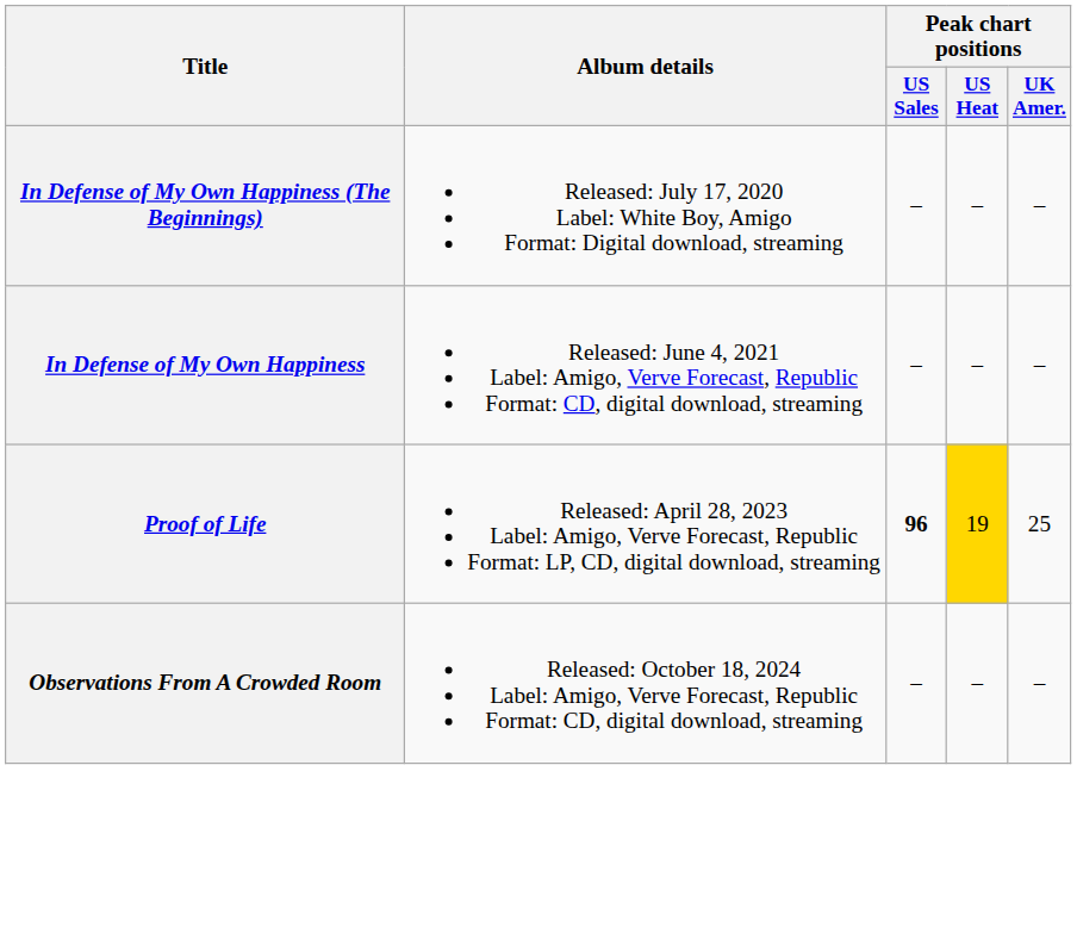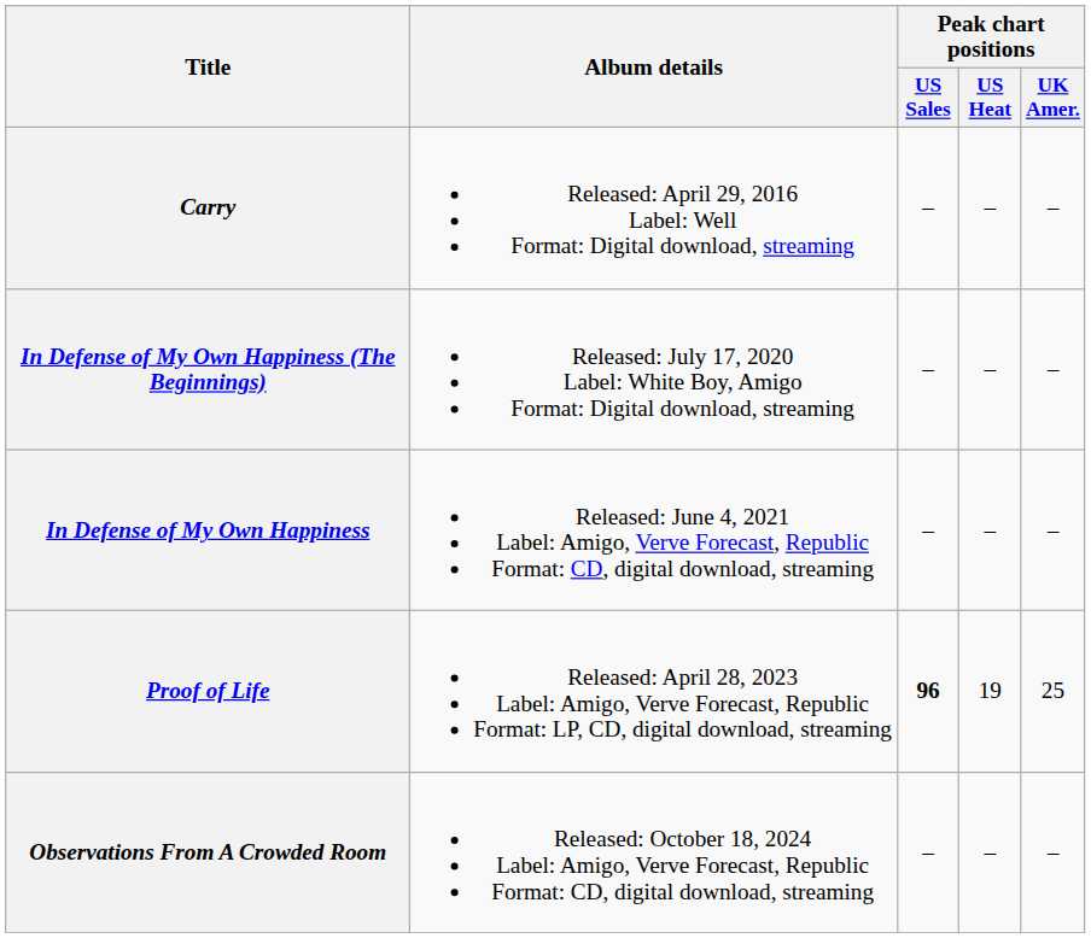+ row: Carry | Released: April 29, 2016 Label: Well Format: Digital download, streaming | – | – | –
Proof of Life | Peak chart positions / US Heat: gold background -> no background
